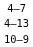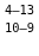- row: 4–7
